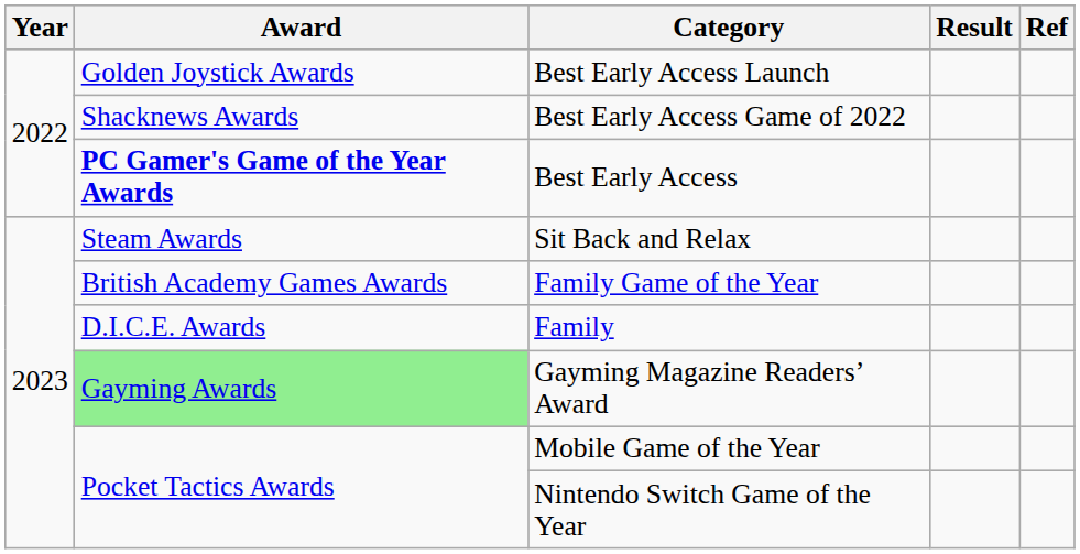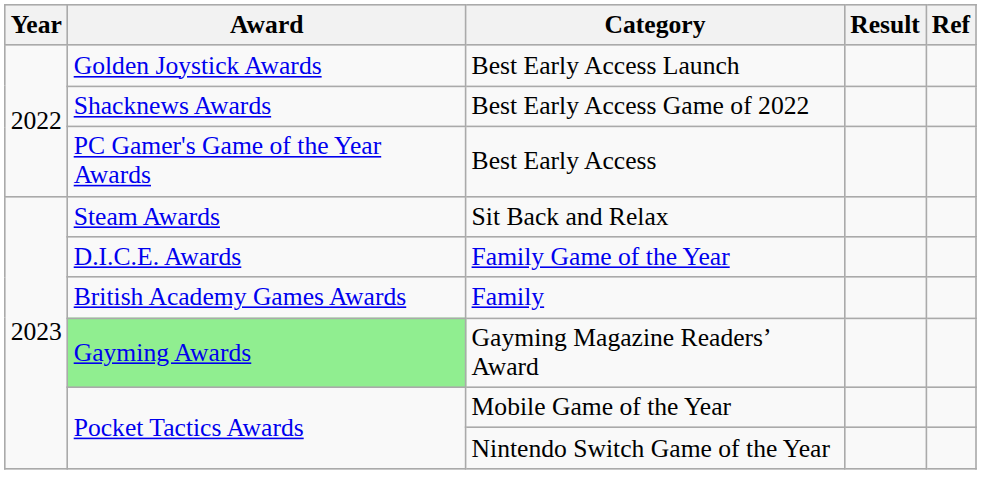Best Early Access | Award: bold -> normal
Family Game of the Year | Award: British Academy Games Awards -> D.I.C.E. Awards
Family | Award: D.I.C.E. Awards -> British Academy Games Awards
